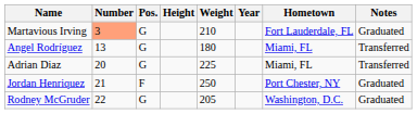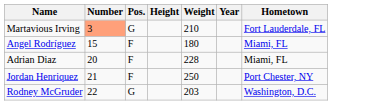- column: Notes | Graduated | Transferred | Transferred | Graduated | Graduated
Angel Rodríguez | Number: 13 -> 15
Angel Rodríguez | Pos.: G -> F
Adrian Diaz | Pos.: G -> F
Adrian Diaz | Weight: 225 -> 228
Rodney McGruder | Weight: 205 -> 203
